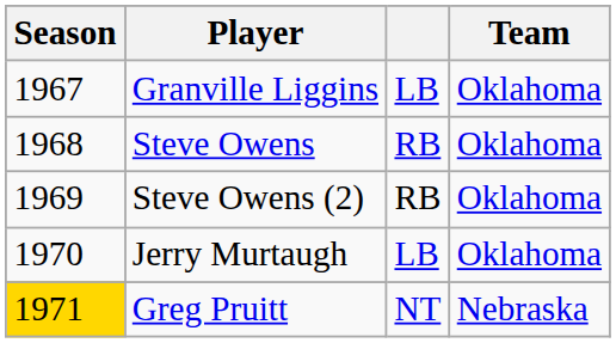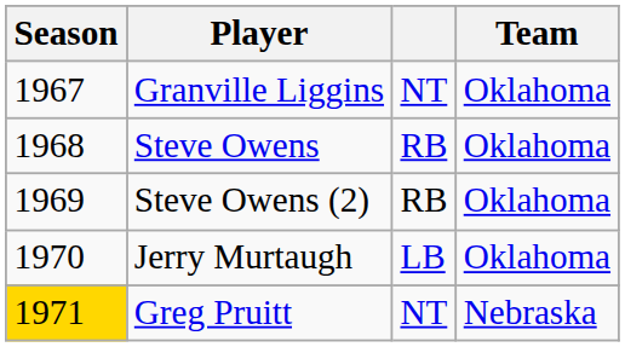Granville Liggins | column 3: LB -> NT
